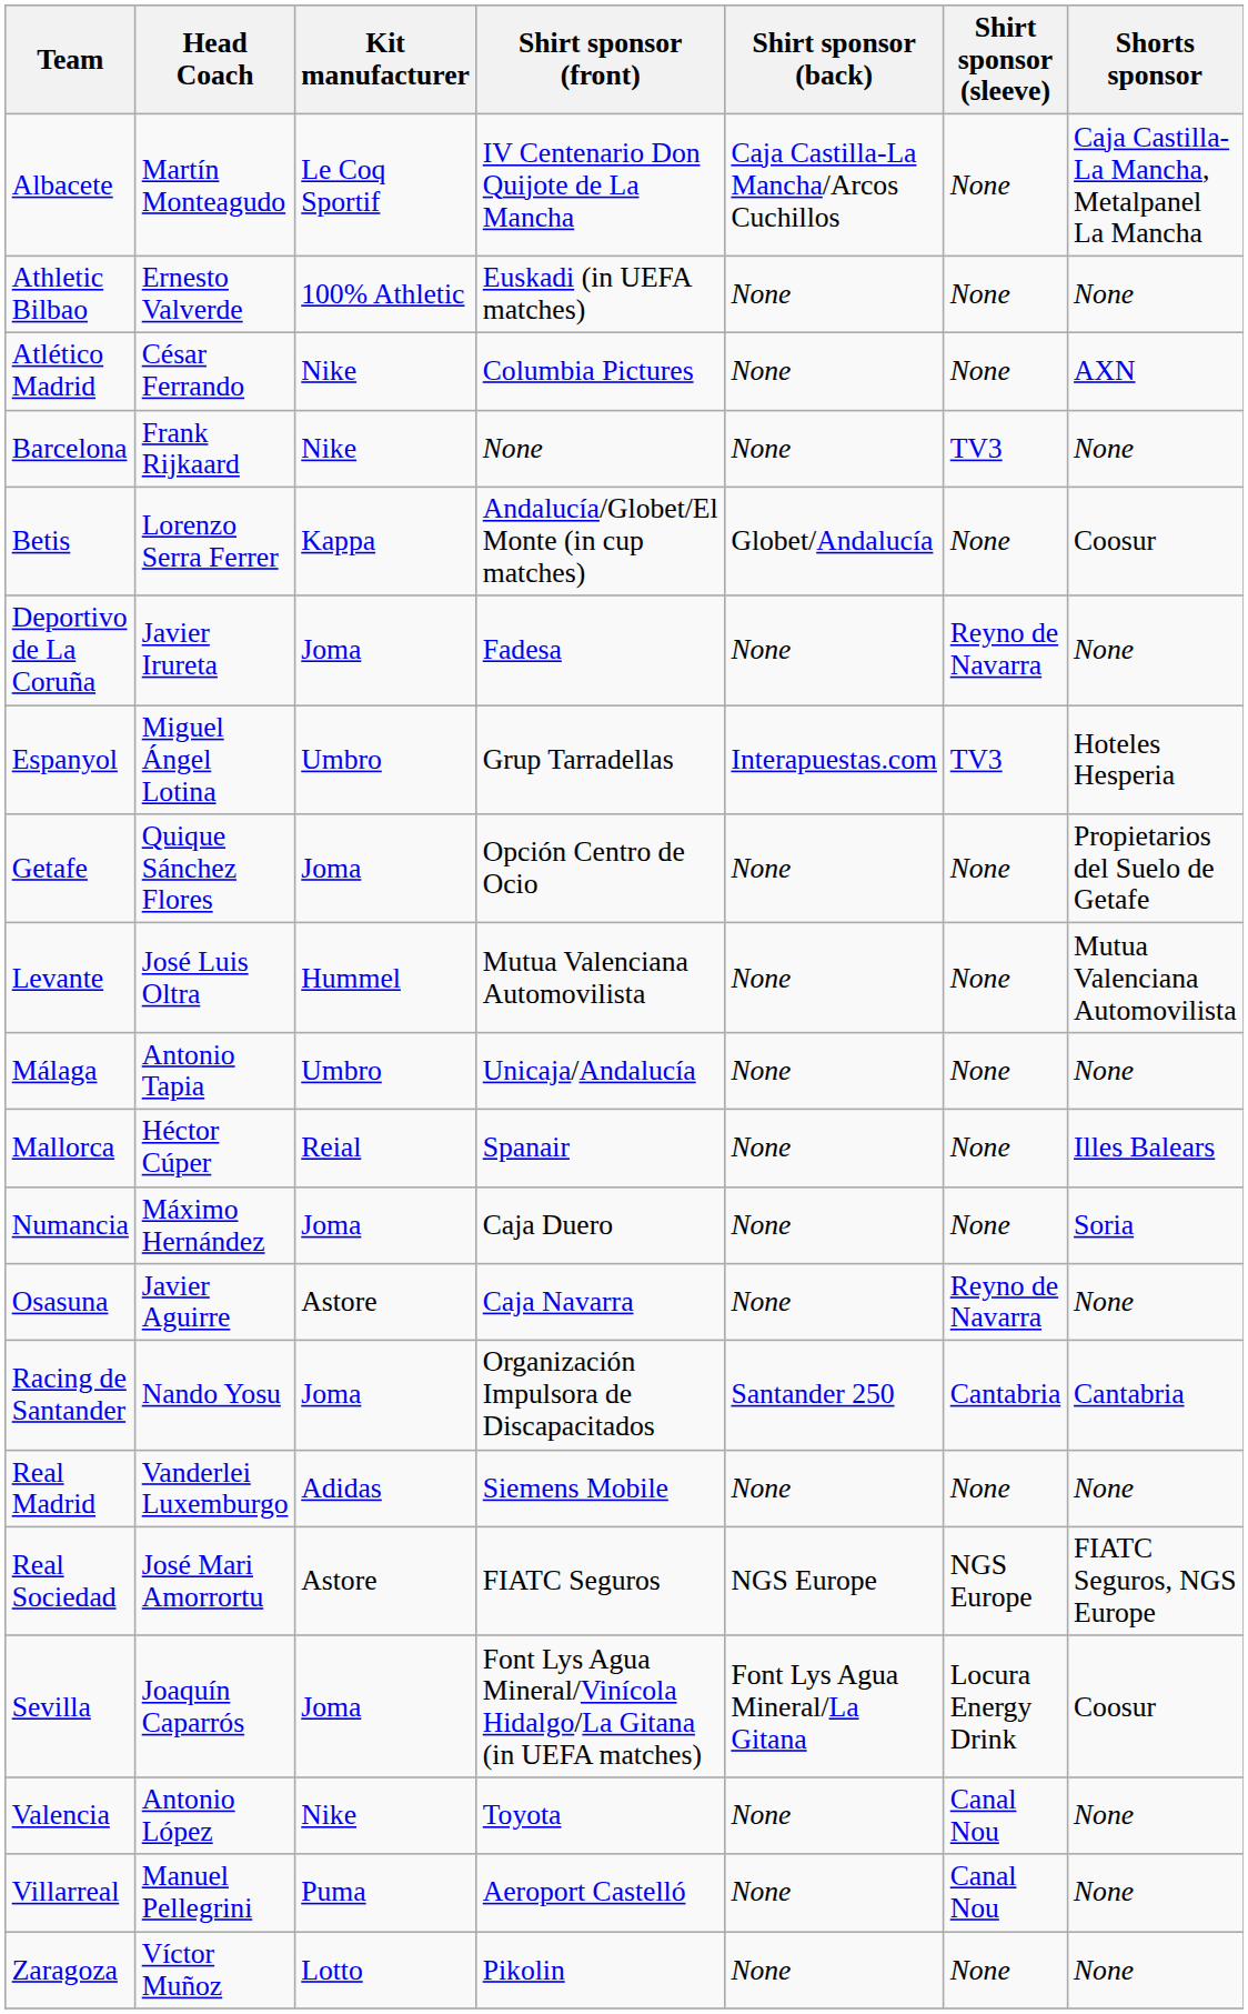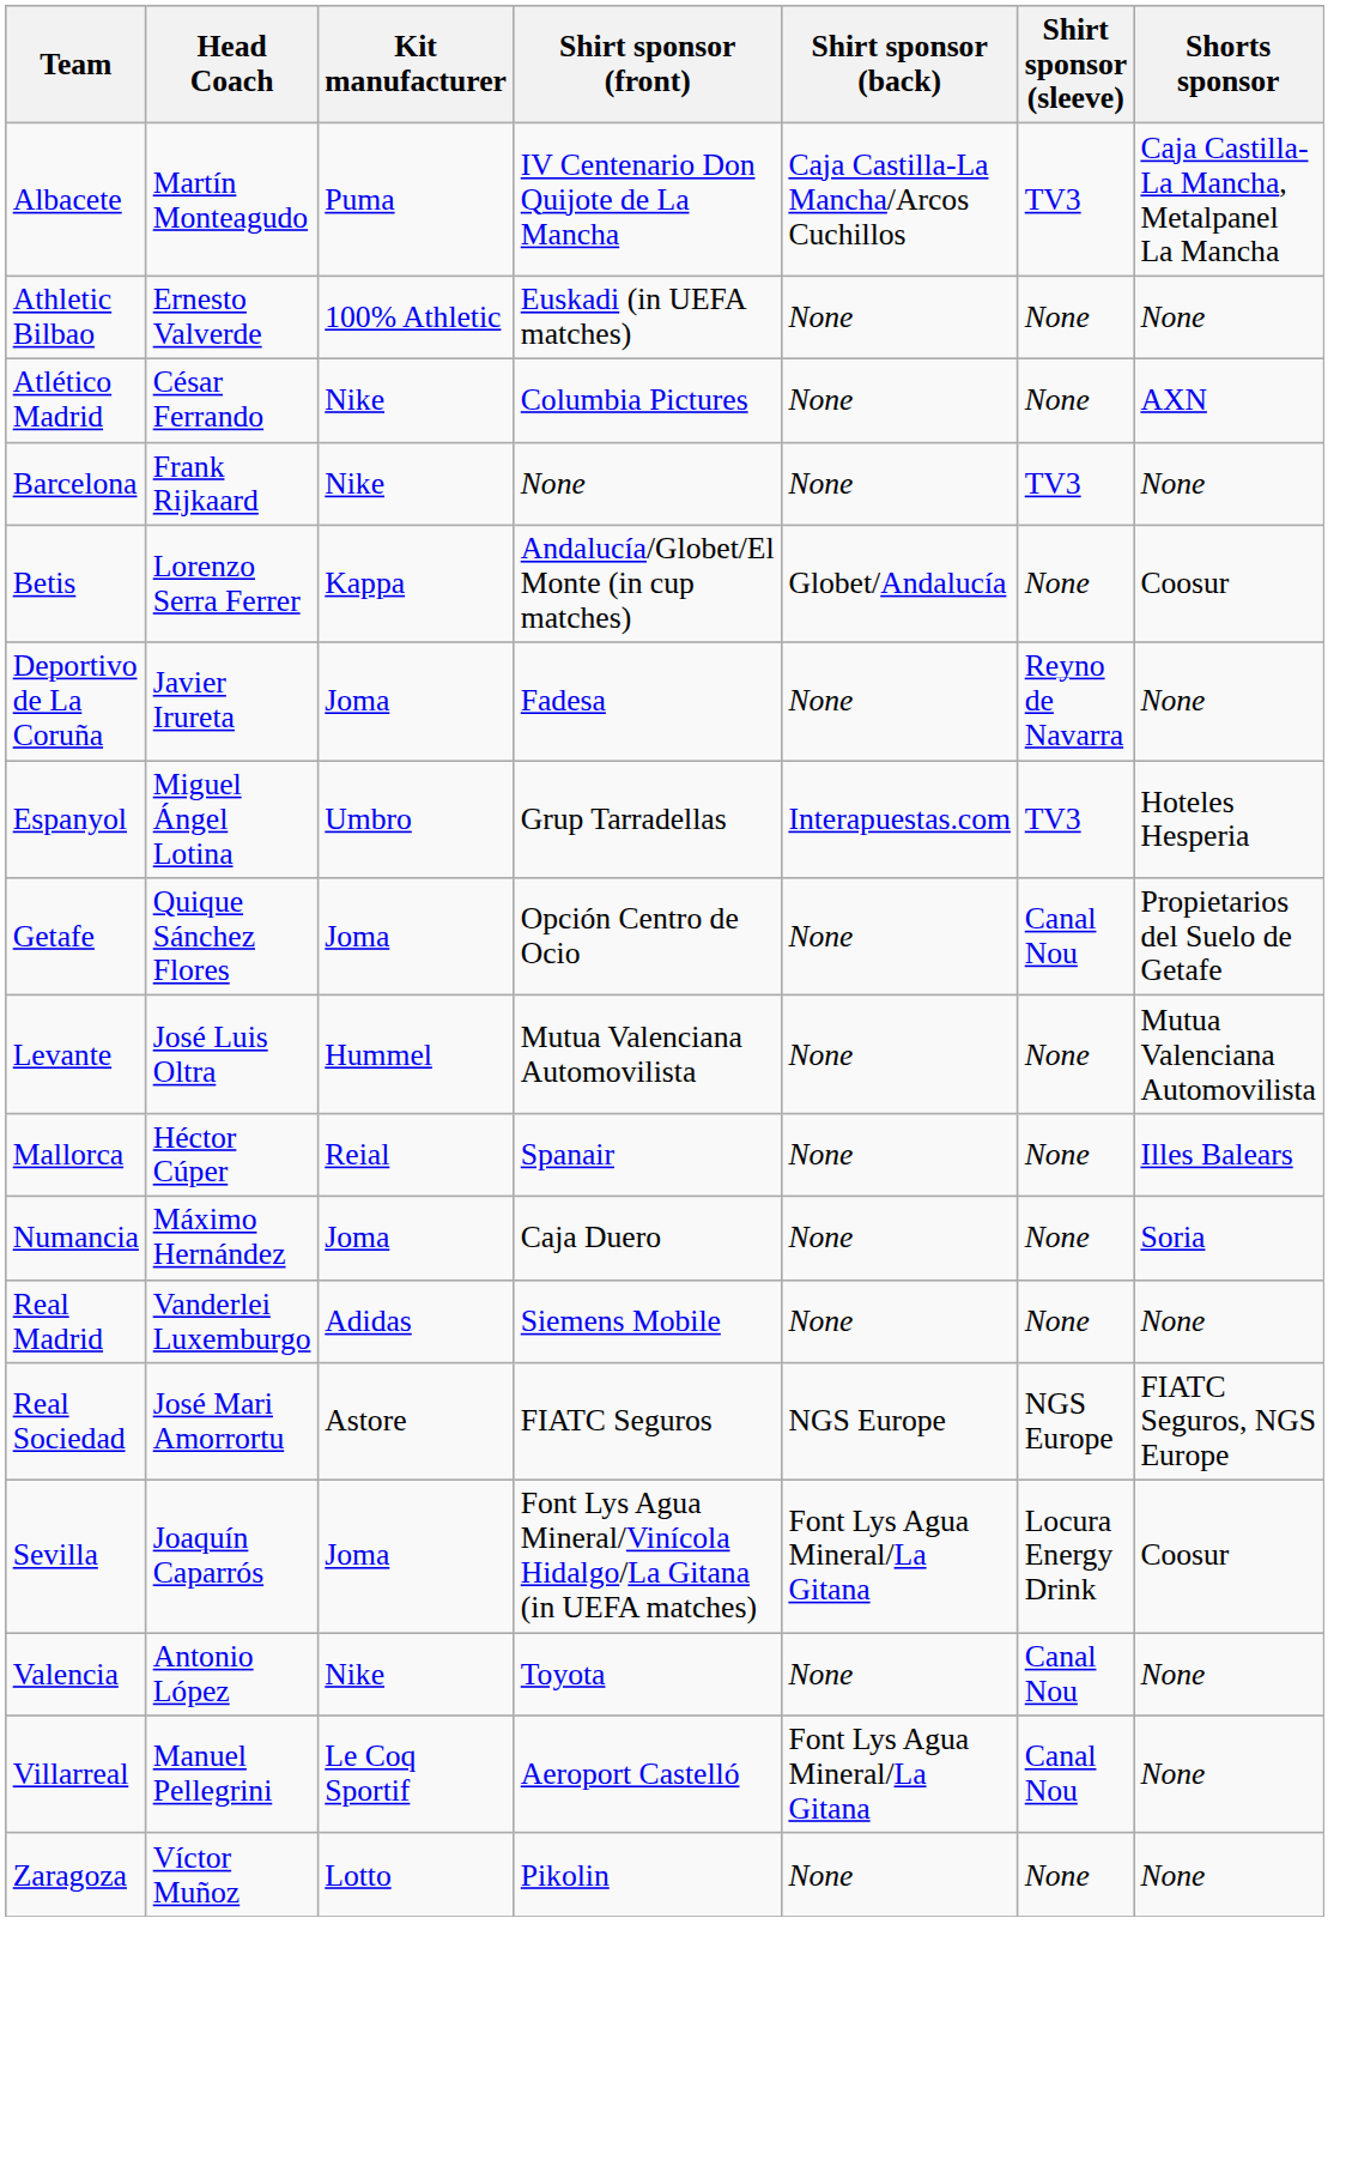Albacete | Kit manufacturer: Le Coq Sportif -> Puma
Albacete | Shirt sponsor (sleeve): None -> TV3
Getafe | Shirt sponsor (sleeve): None -> Canal Nou
- row: Málaga | Antonio Tapia | Umbro | Unicaja/Andalucía | None | None | None
- row: Osasuna | Javier Aguirre | Astore | Caja Navarra | None | Reyno de Navarra | None
- row: Racing de Santander | Nando Yosu | Joma | Organización Impulsora de Discapacitados | Santander 250 | Cantabria | Cantabria
Villarreal | Kit manufacturer: Puma -> Le Coq Sportif
Villarreal | Shirt sponsor (back): None -> Font Lys Agua Mineral/La Gitana
